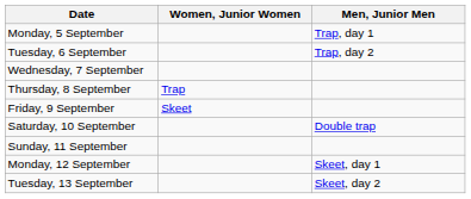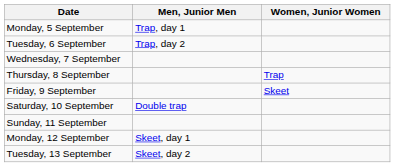columns swapped: Men, Junior Men <-> Women, Junior Women
